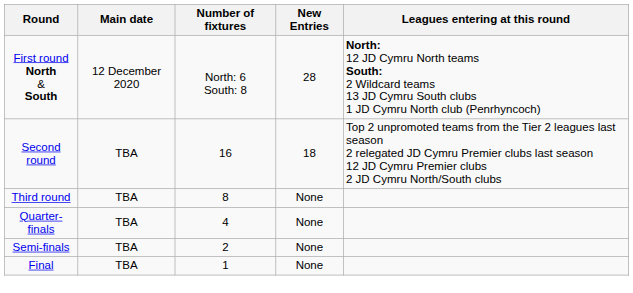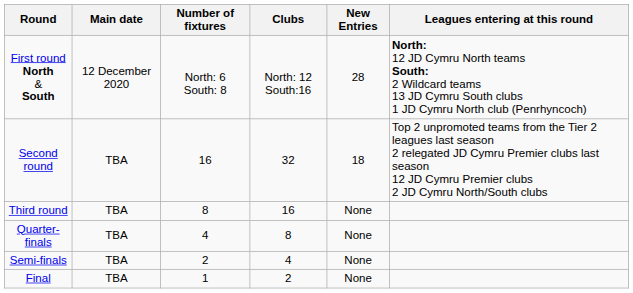+ column: Clubs | North: 12 South:16 | 32 | 16 | 8 | 4 | 2
